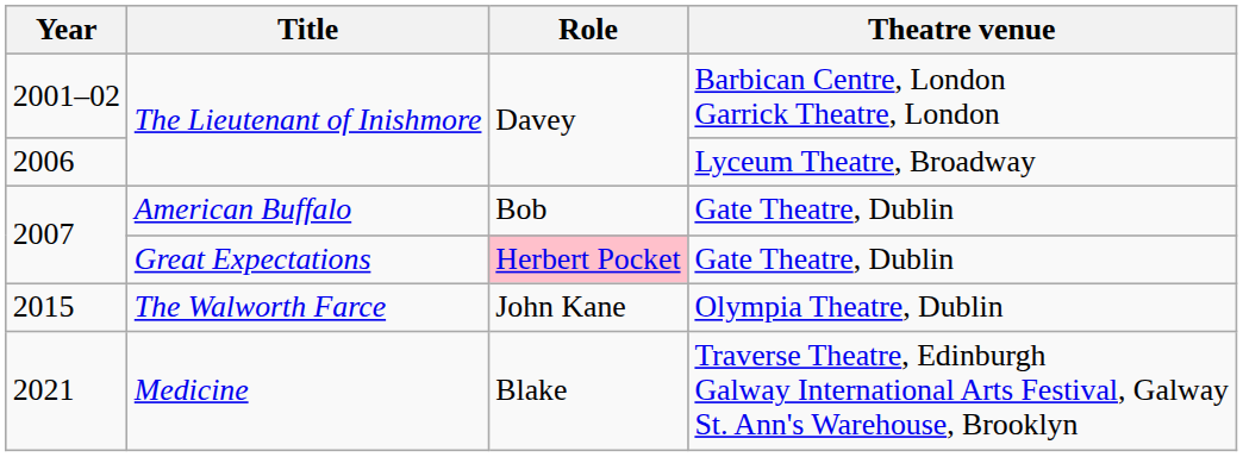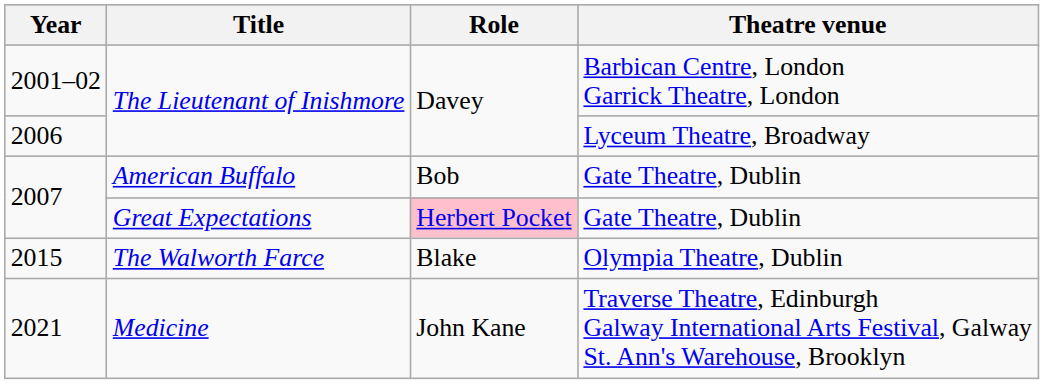2015 | Role: John Kane -> Blake
2021 | Role: Blake -> John Kane
